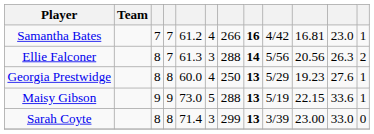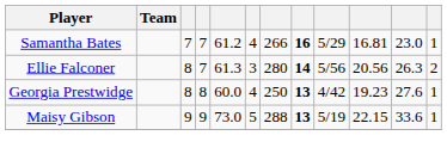Samantha Bates | column 9: 4/42 -> 5/29
Ellie Falconer | column 7: 288 -> 280
Georgia Prestwidge | column 9: 5/29 -> 4/42
- row: Sarah Coyte | 8 | 8 | 71.4 | 3 | 299 | 13 | 3/39 | 23.00 | 33.0 | 0
